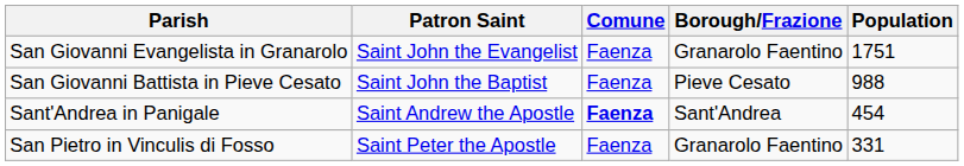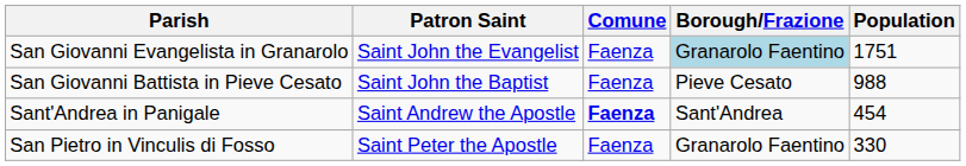San Giovanni Evangelista in Granarolo | Borough/Frazione: no background -> lightblue background
San Pietro in Vinculis di Fosso | Population: 331 -> 330
